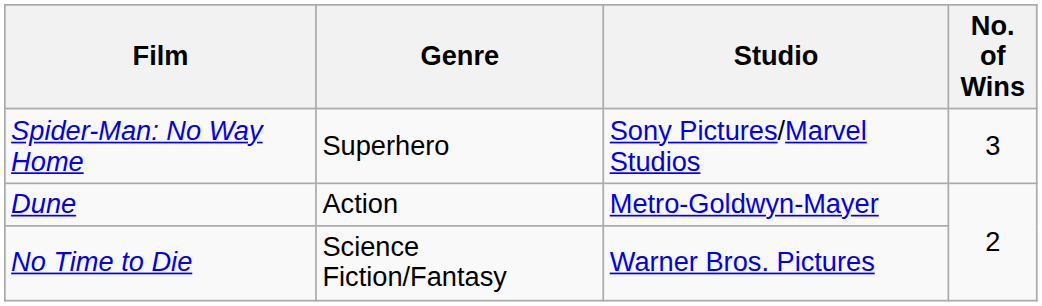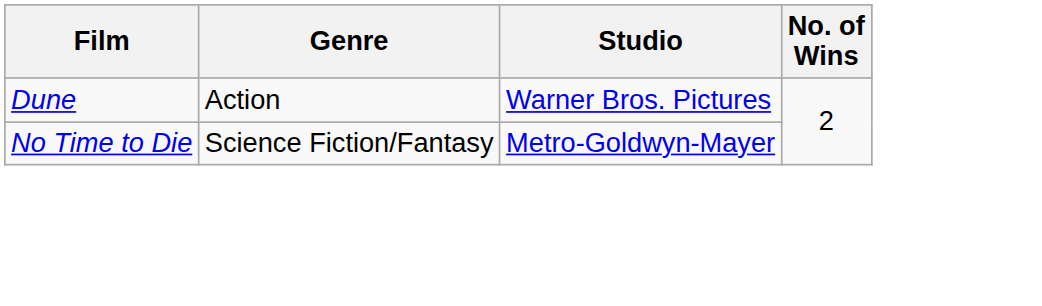- row: Spider-Man: No Way Home | Superhero | Sony Pictures/Marvel Studios | 3
Dune | Studio: Metro-Goldwyn-Mayer -> Warner Bros. Pictures
No Time to Die | Studio: Warner Bros. Pictures -> Metro-Goldwyn-Mayer
